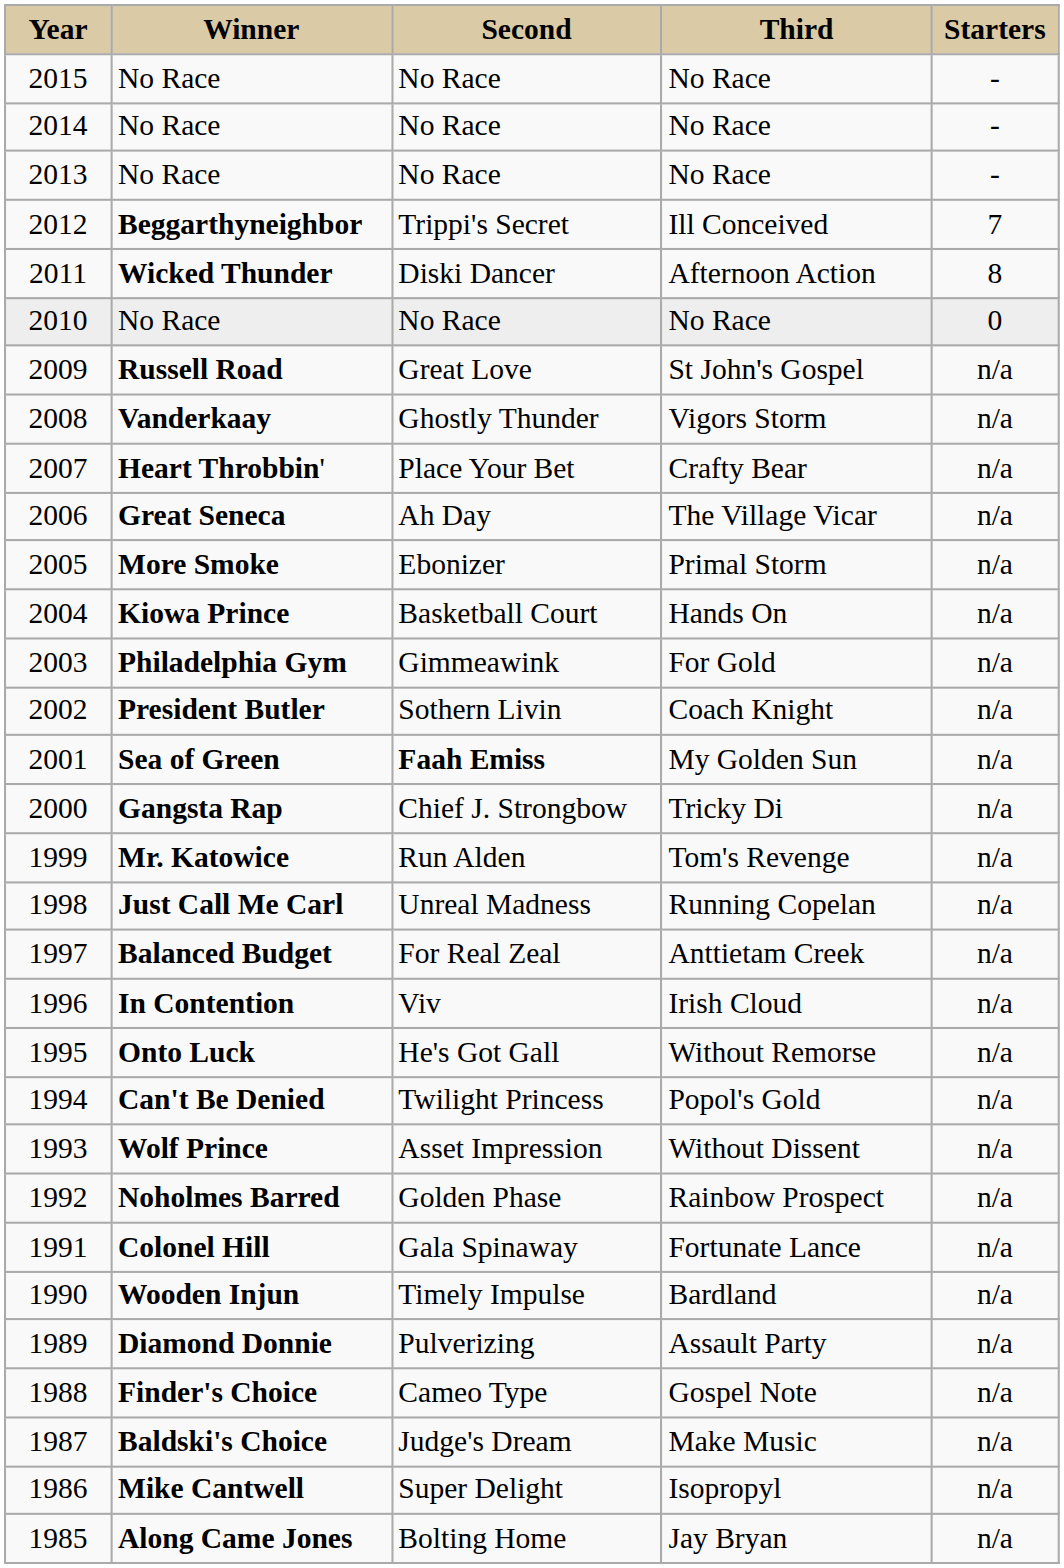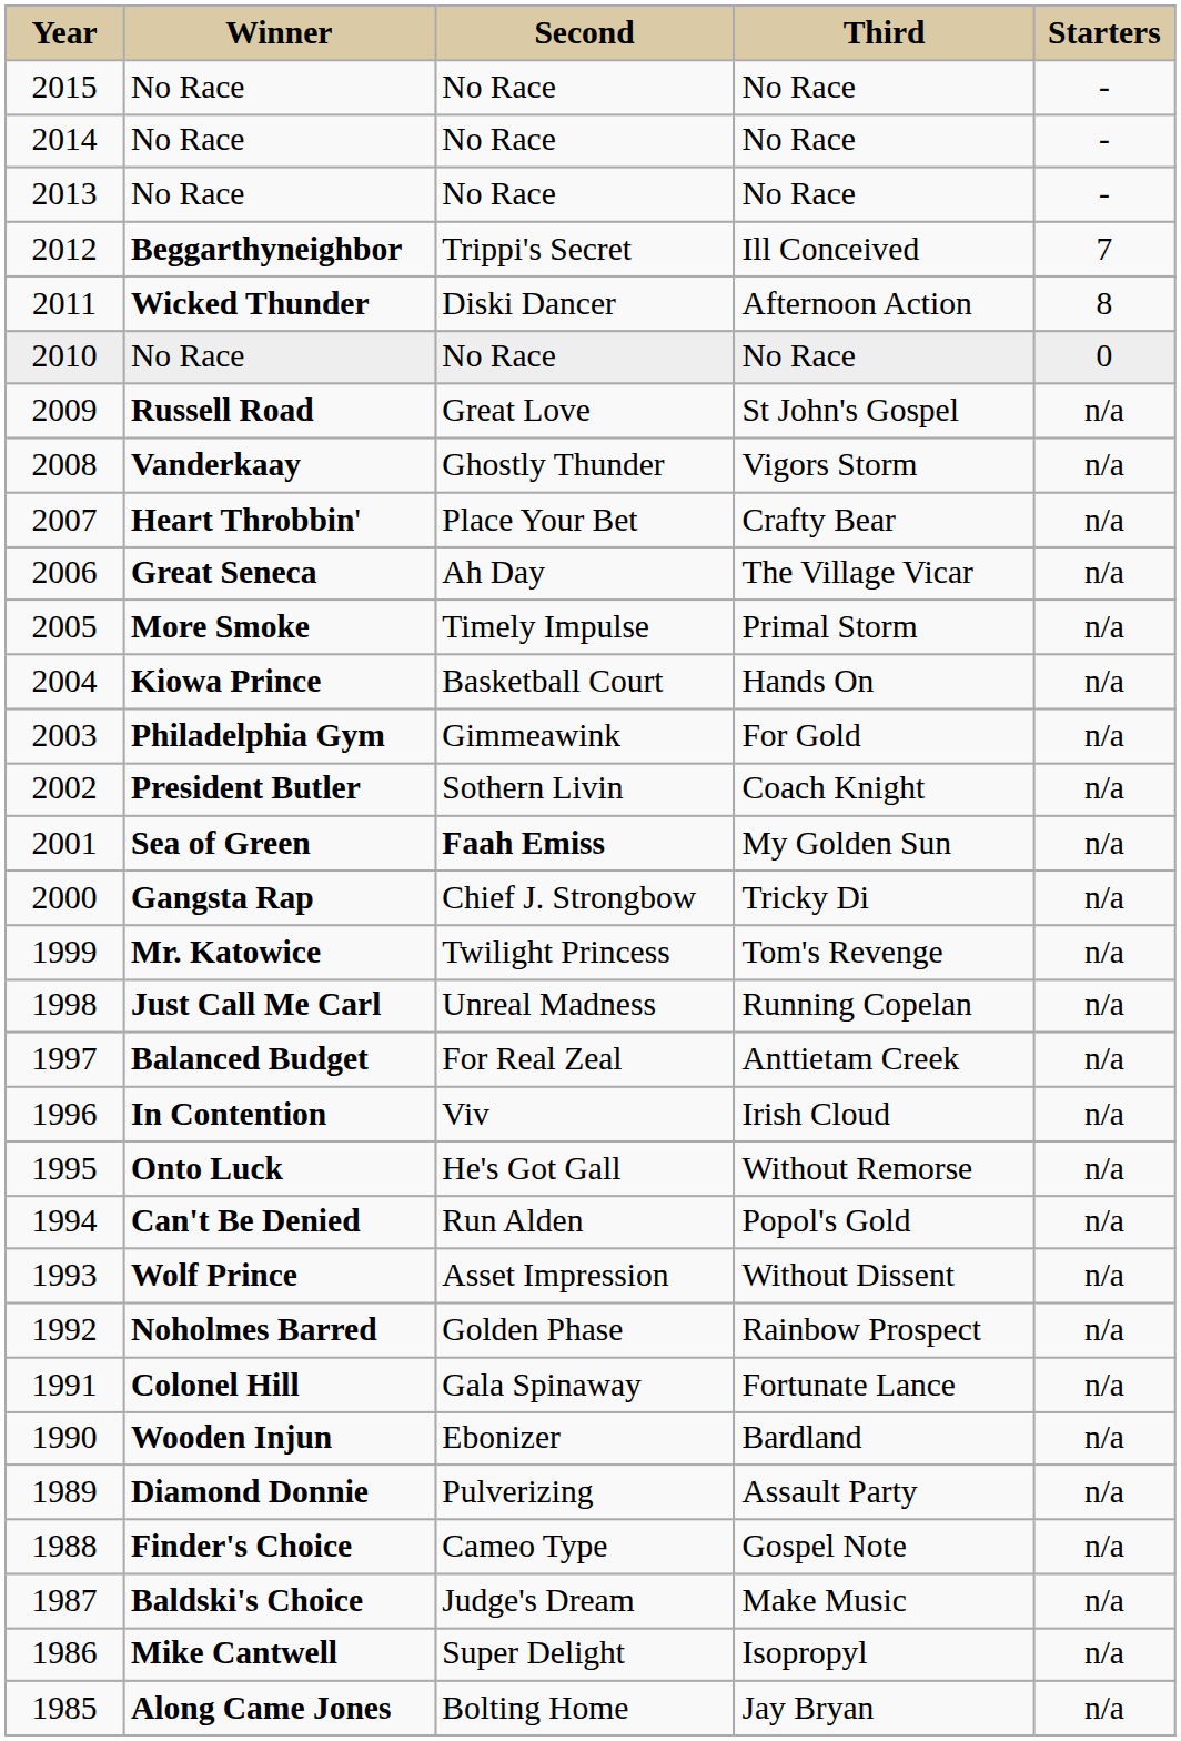More Smoke | column 3: Ebonizer -> Timely Impulse
Mr. Katowice | column 3: Run Alden -> Twilight Princess
Can't Be Denied | column 3: Twilight Princess -> Run Alden
Wooden Injun | column 3: Timely Impulse -> Ebonizer
